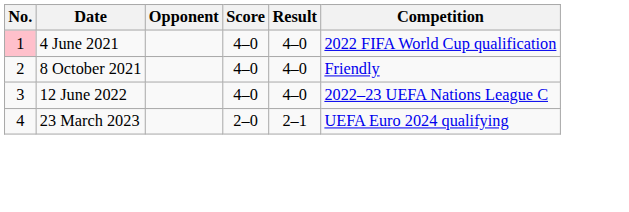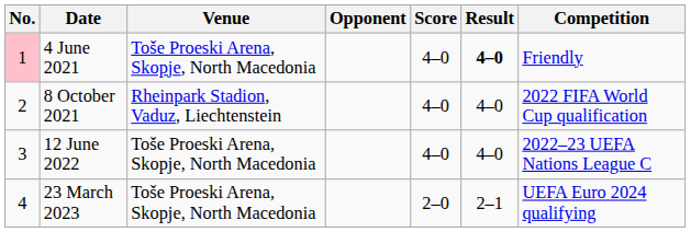+ column: Venue | Toše Proeski Arena, Skopje, North Macedonia | Rheinpark Stadion, Vaduz, Liechtenstein | Toše Proeski Arena, Skopje, North Macedonia | Toše Proeski Arena, Skopje, North Macedonia
4 June 2021 | Result: normal -> bold
4 June 2021 | Competition: 2022 FIFA World Cup qualification -> Friendly
8 October 2021 | Competition: Friendly -> 2022 FIFA World Cup qualification
